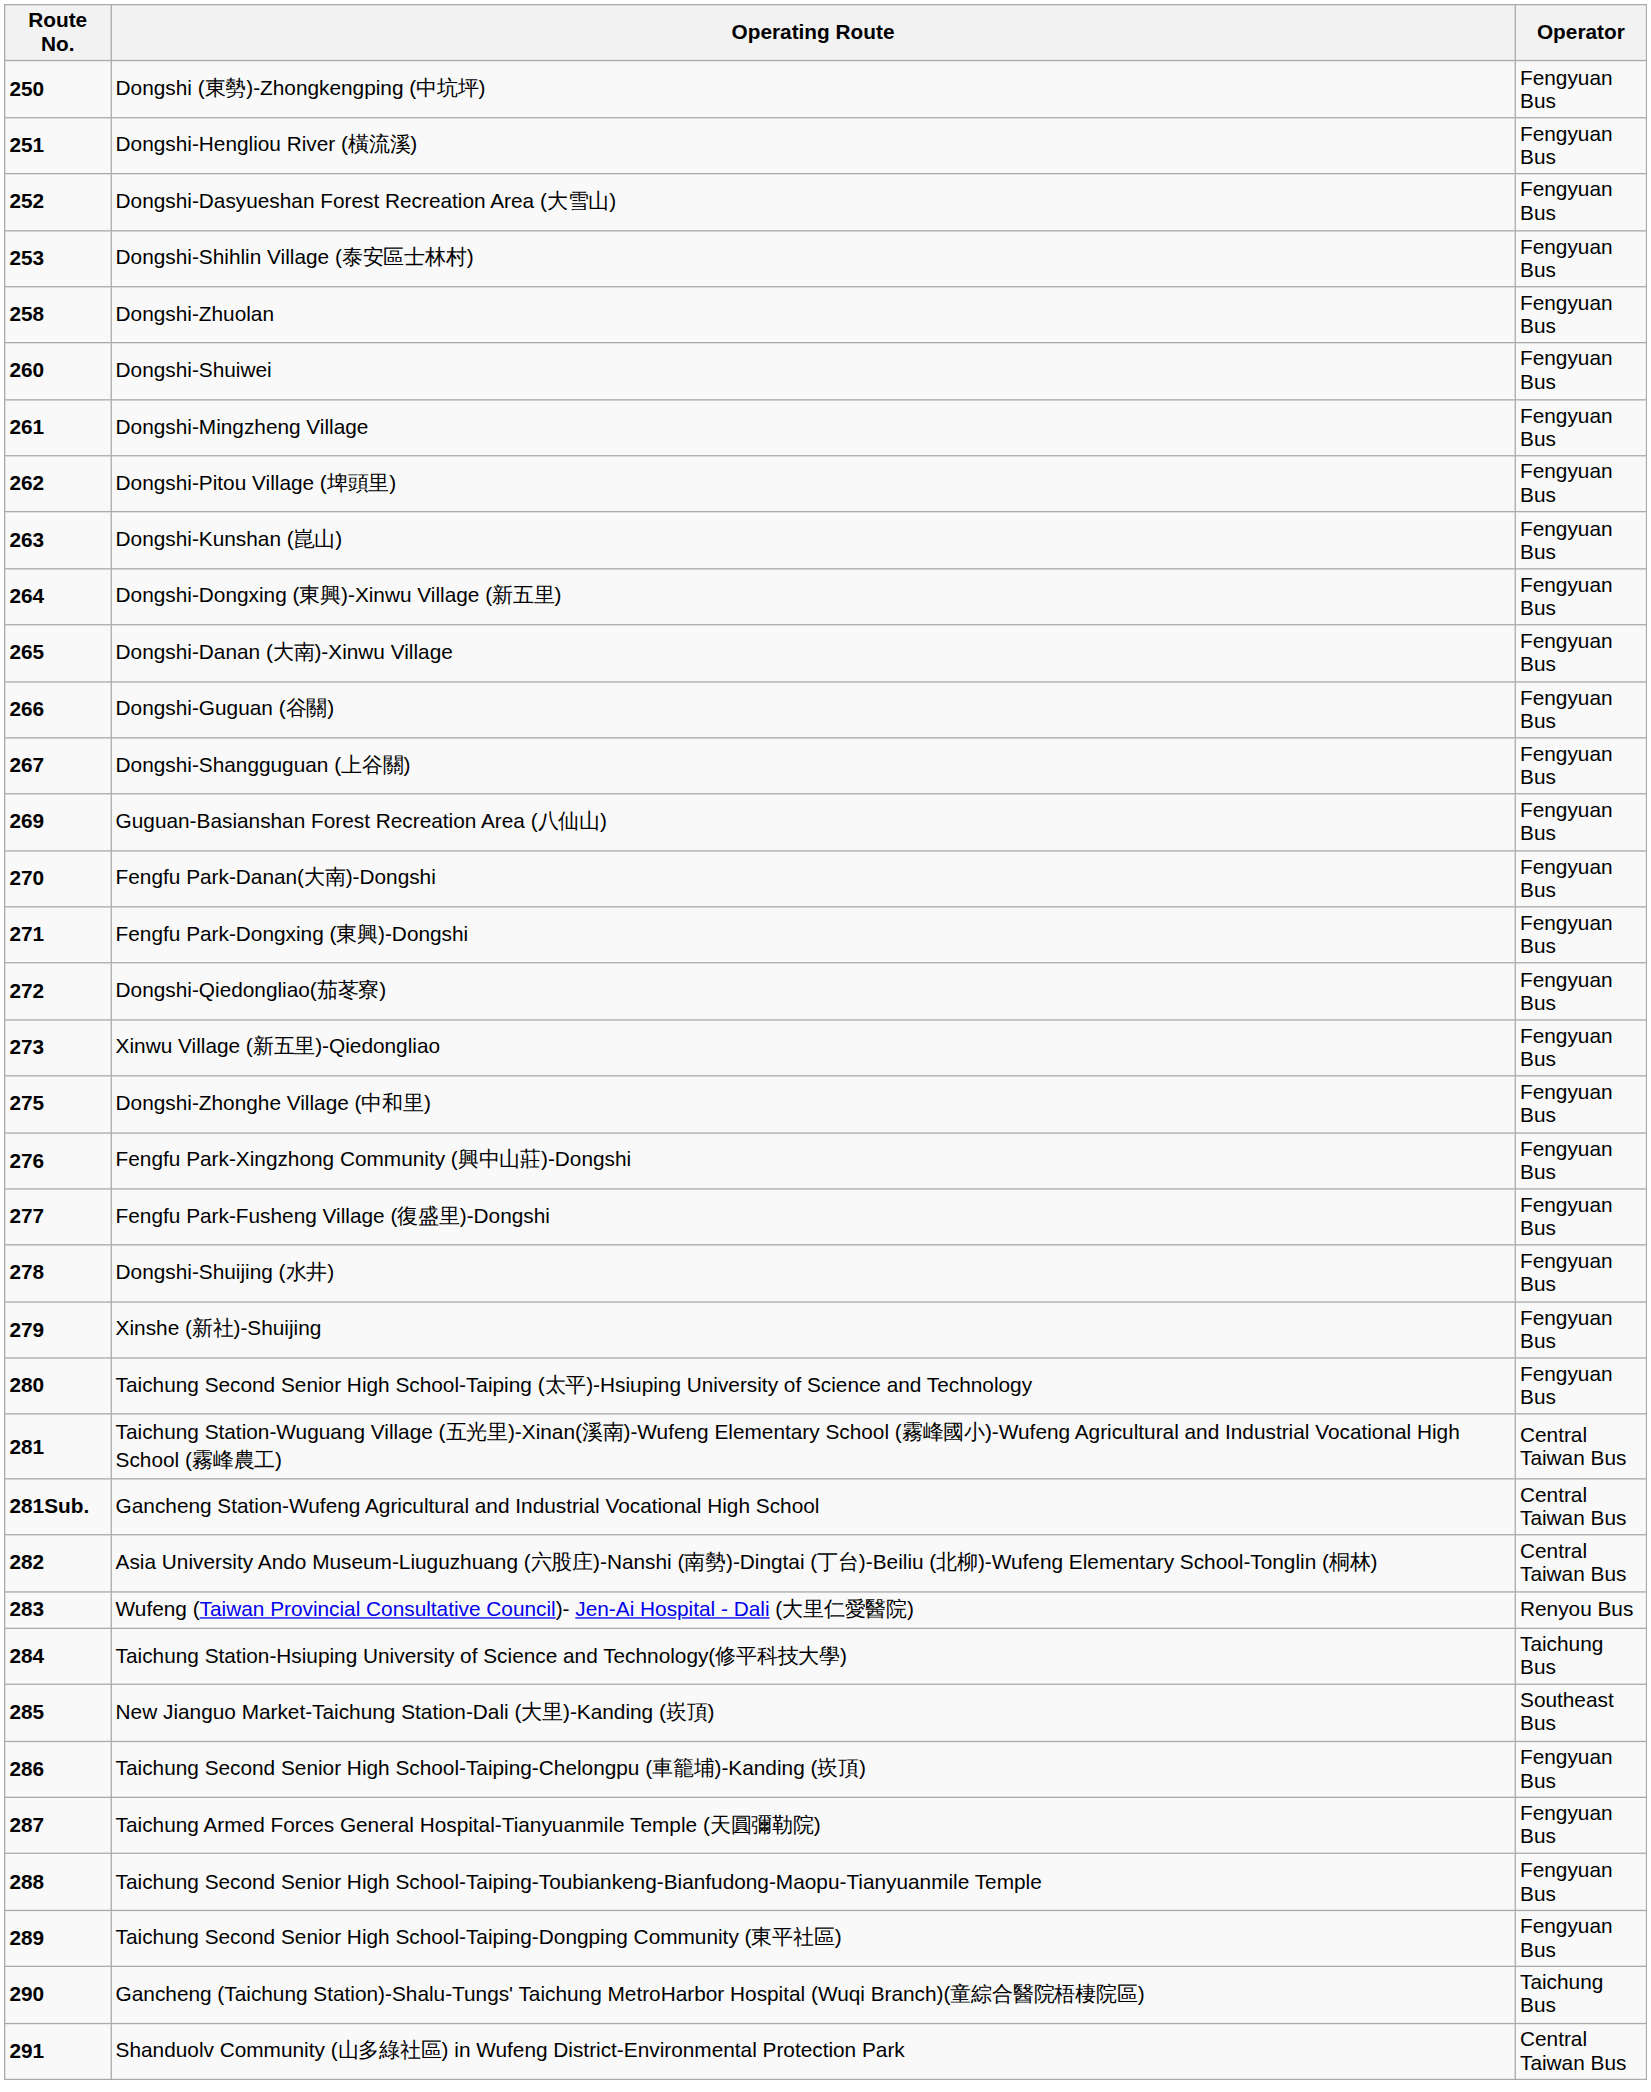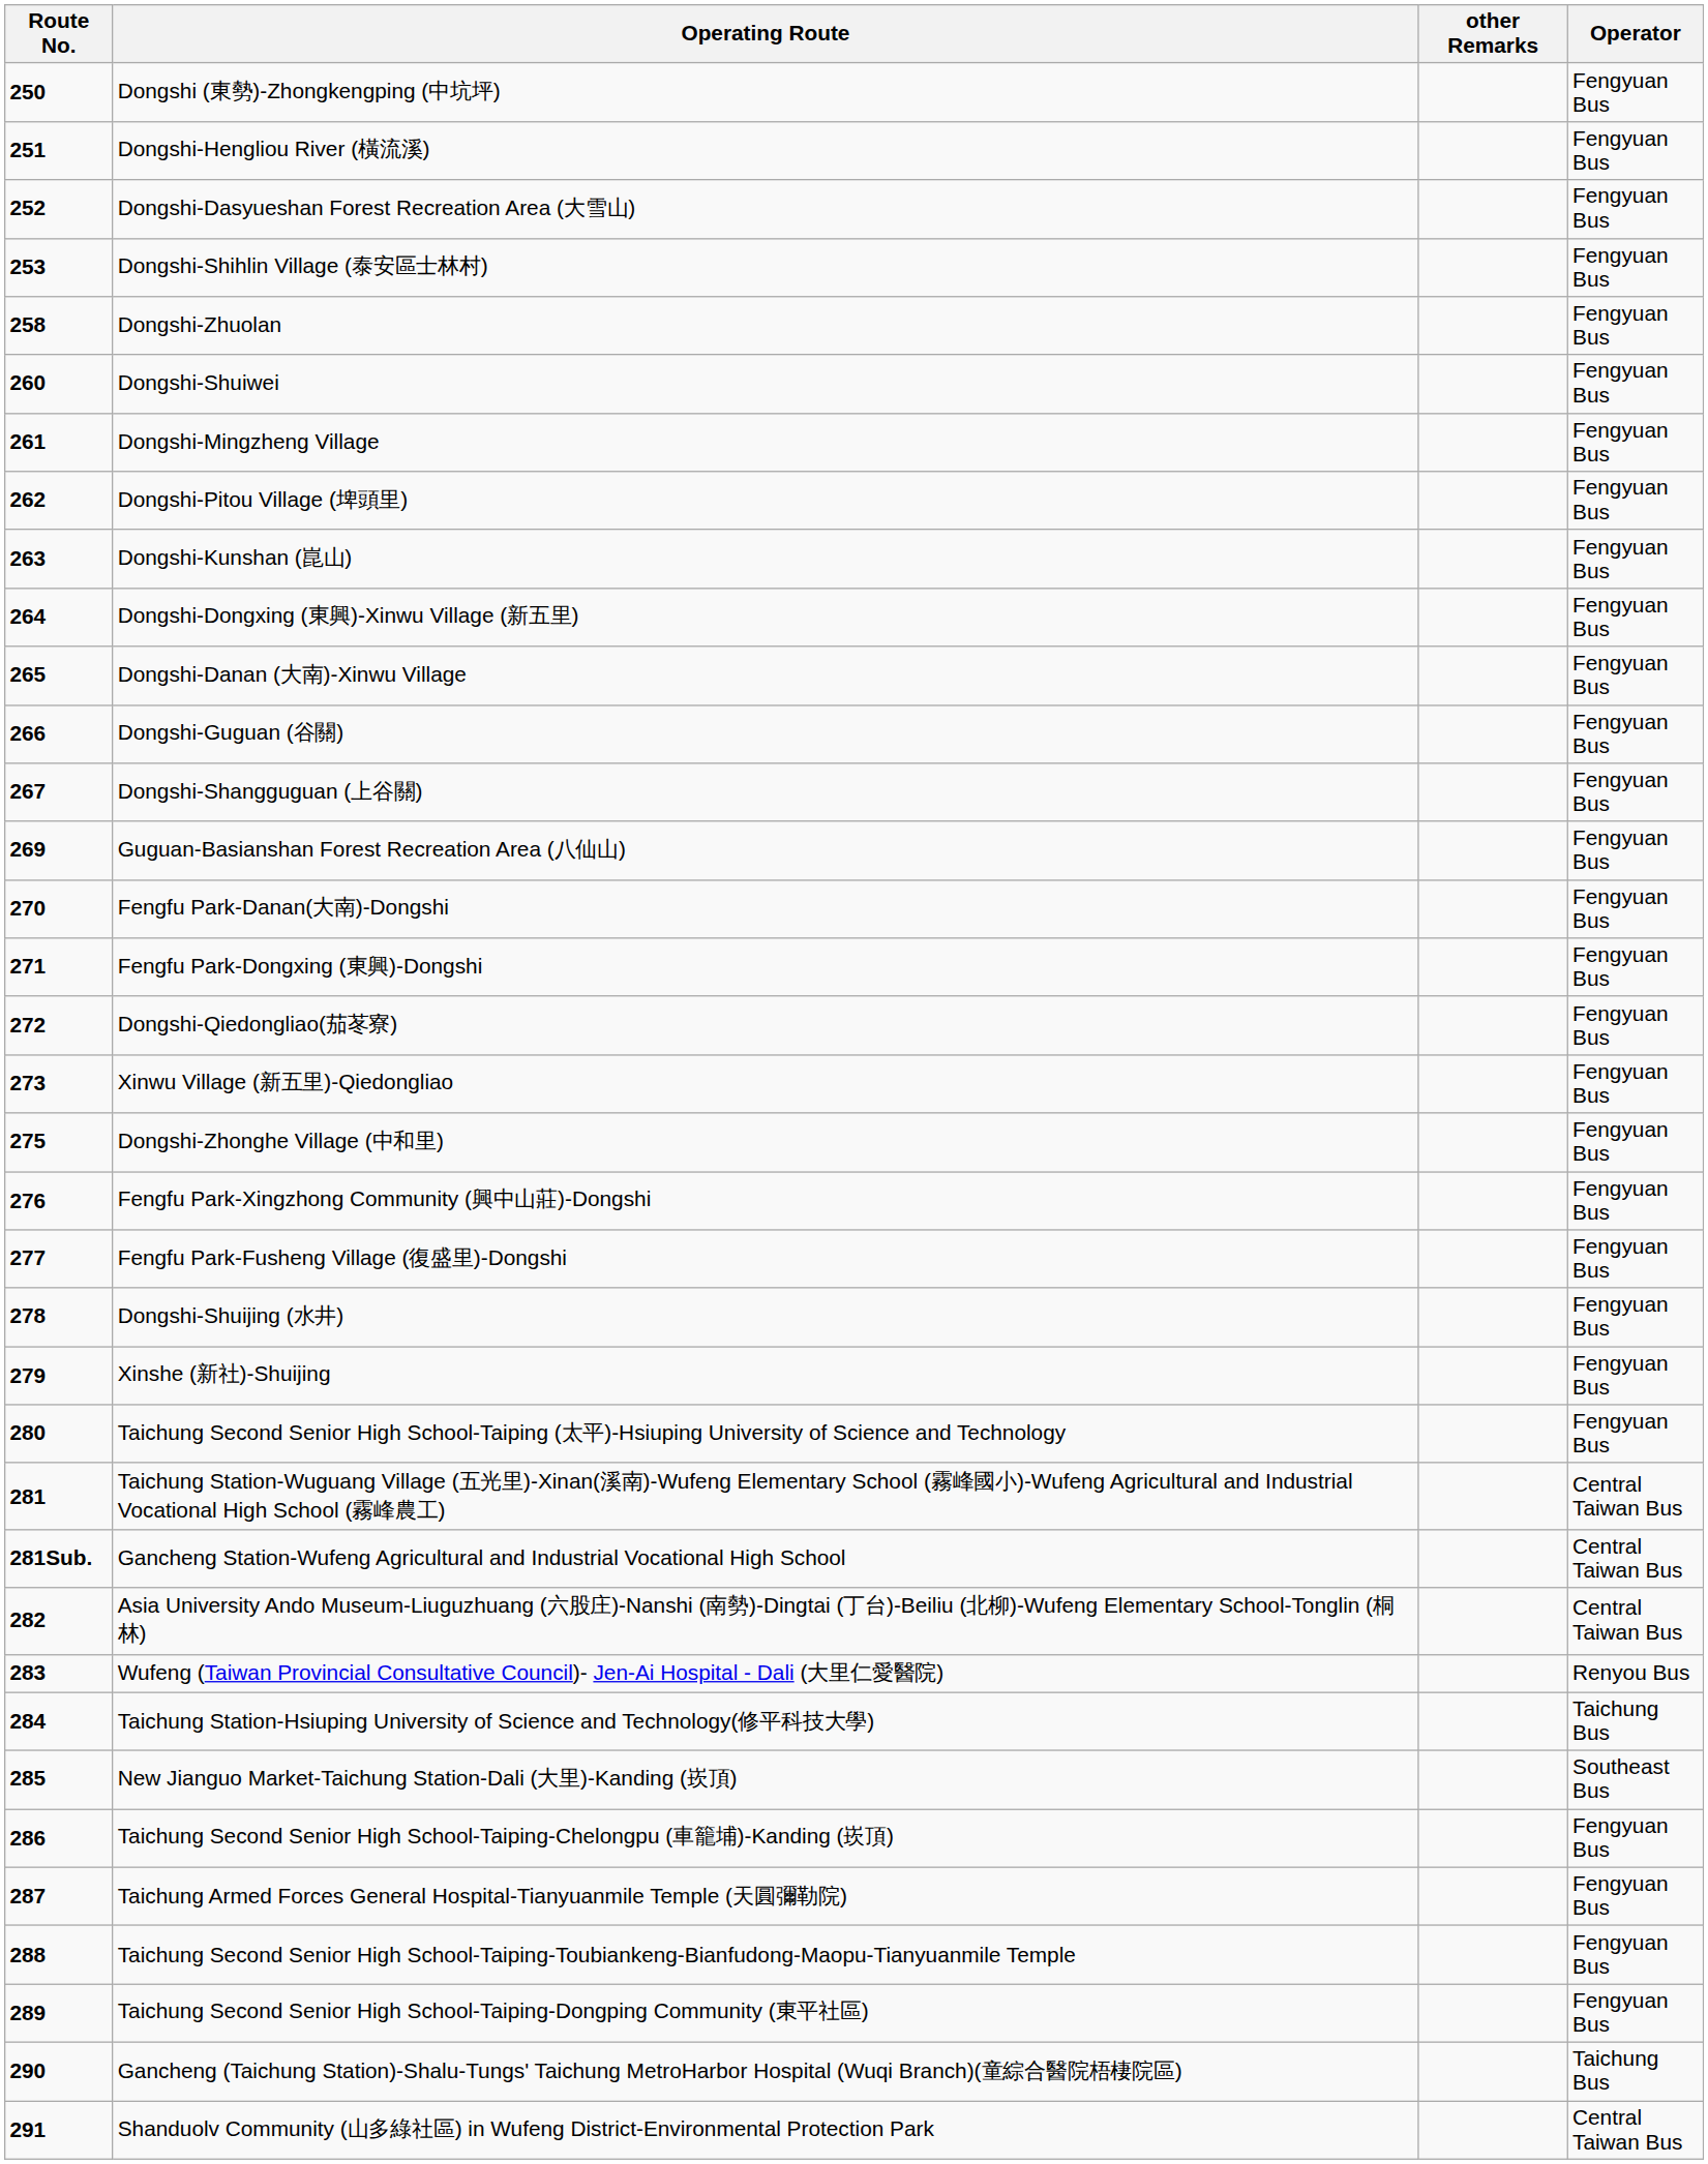+ column: other Remarks
